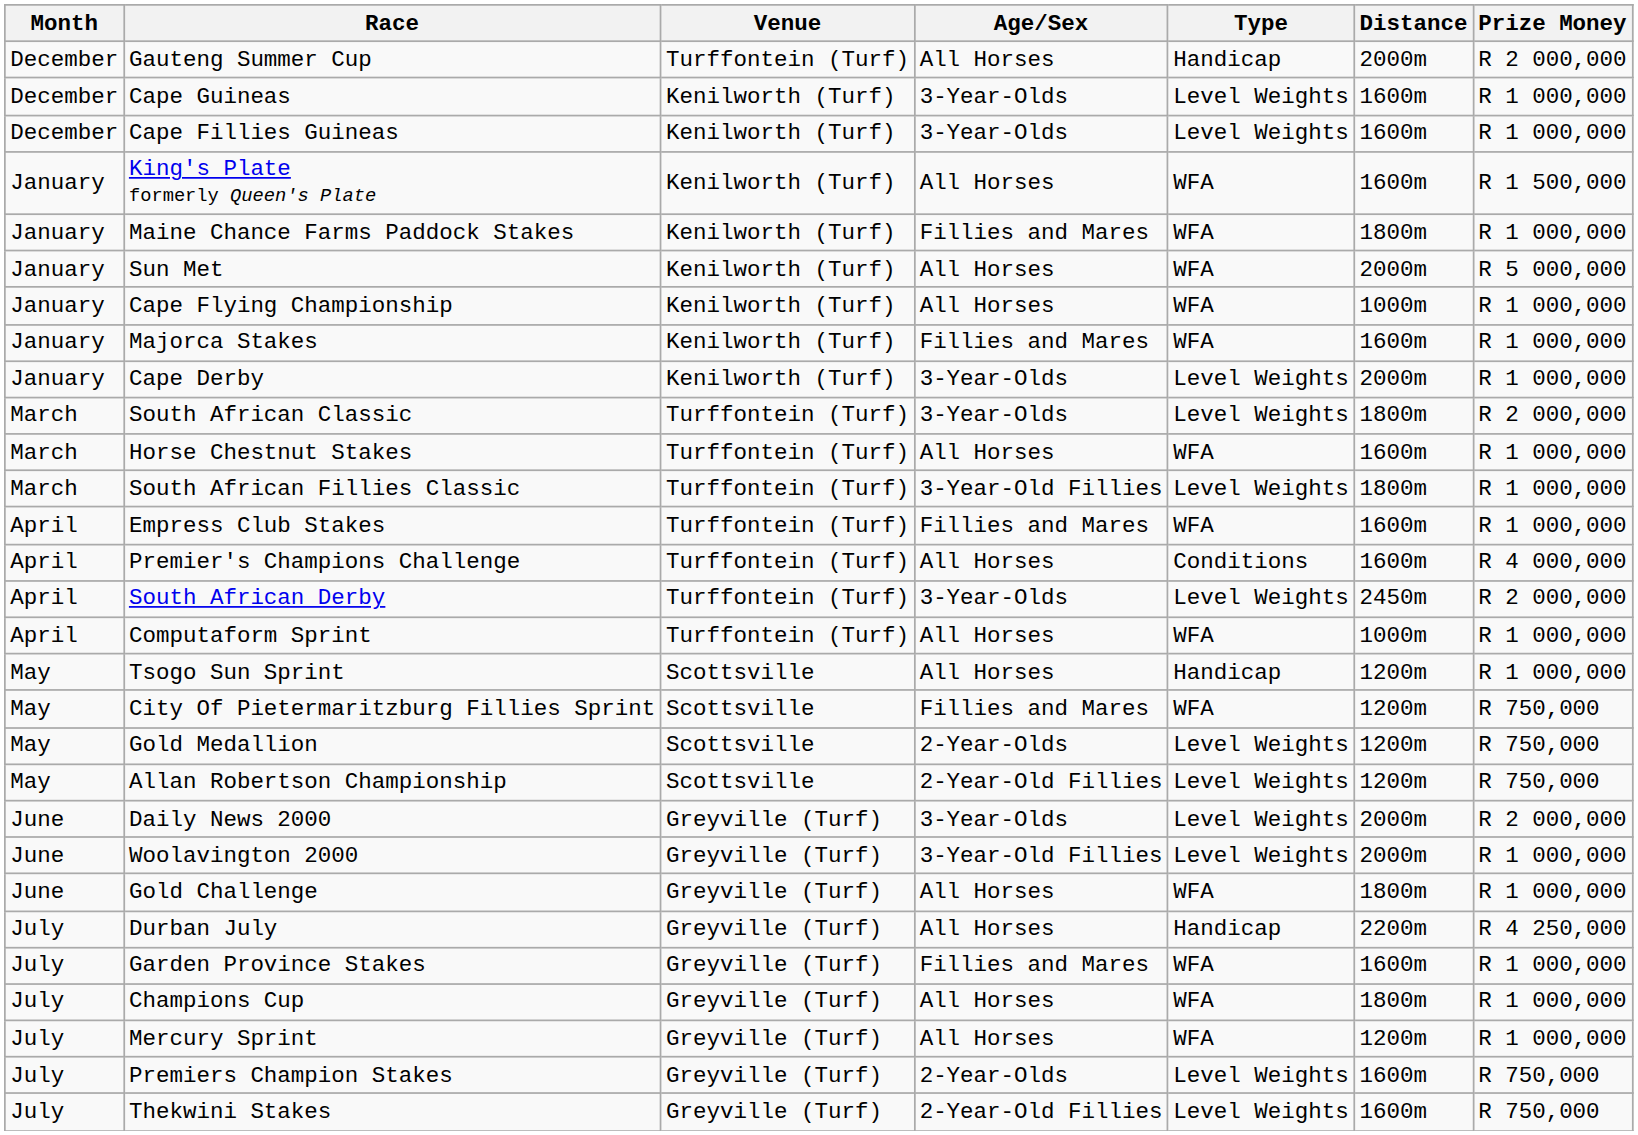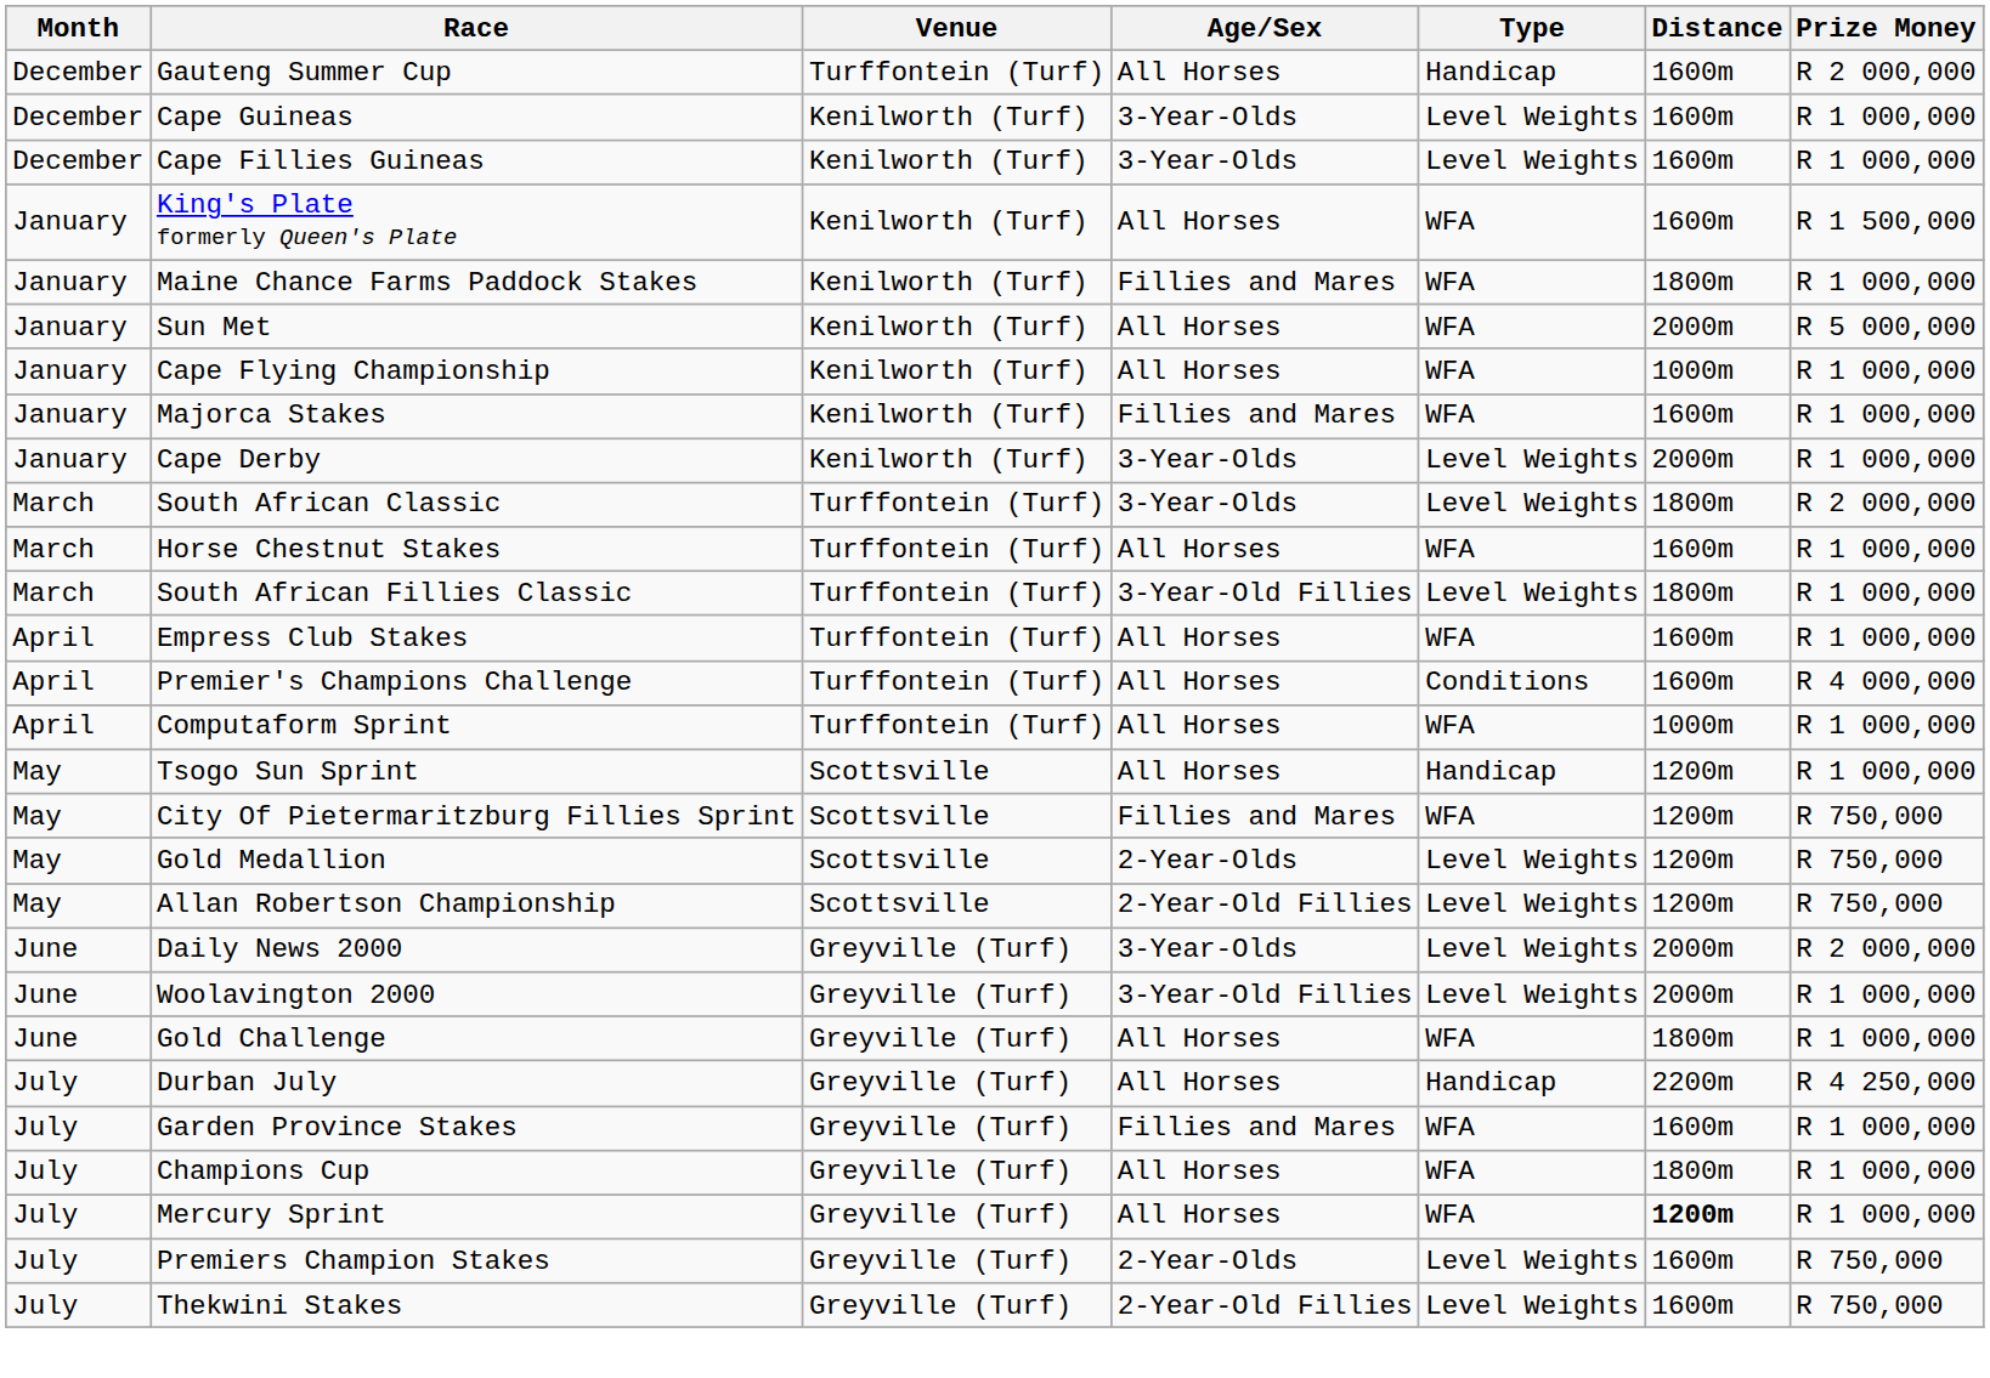Gauteng Summer Cup | Distance: 2000m -> 1600m
Empress Club Stakes | Age/Sex: Fillies and Mares -> All Horses
- row: April | South African Derby | Turffontein (Turf) | 3-Year-Olds | Level Weights | 2450m | R 2 000,000
Mercury Sprint | Distance: normal -> bold
